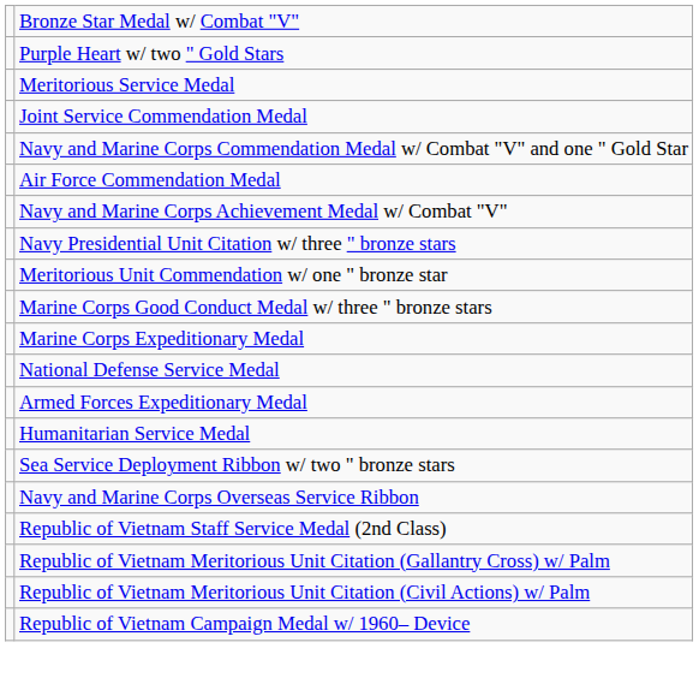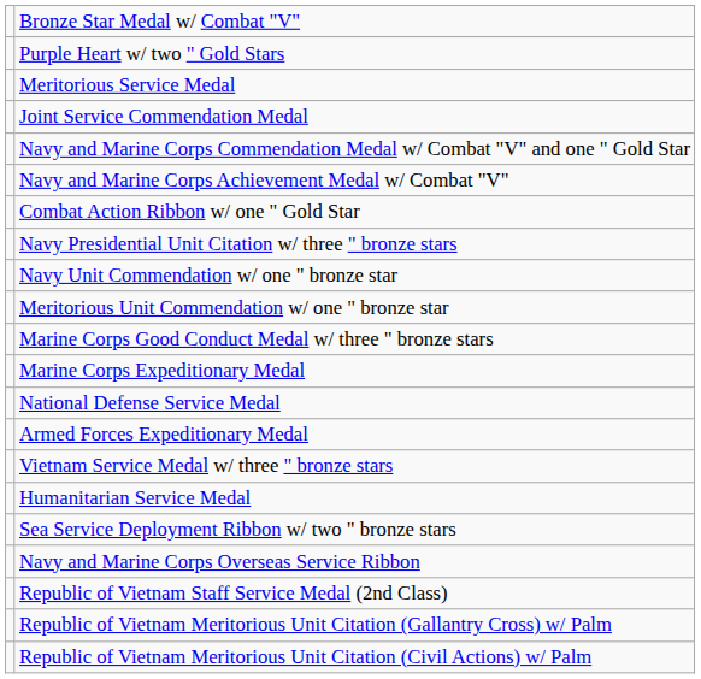- row: Air Force Commendation Medal
+ row: Combat Action Ribbon w/ one " Gold Star
+ row: Navy Unit Commendation w/ one " bronze star
+ row: Vietnam Service Medal w/ three " bronze stars
- row: Republic of Vietnam Campaign Medal w/ 1960– Device
